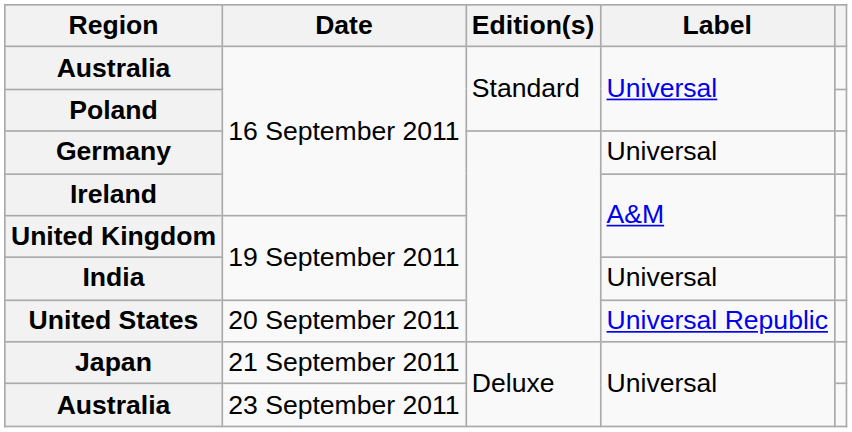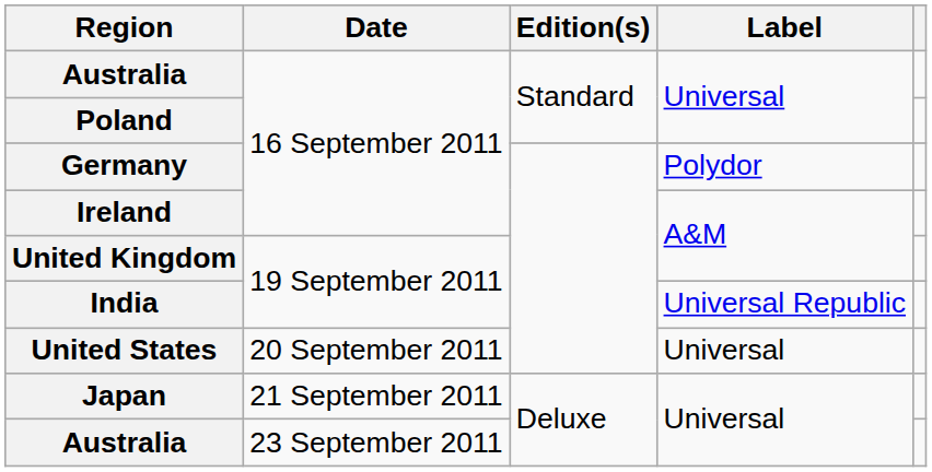Germany | Label: Universal -> Polydor
India | Label: Universal -> Universal Republic
United States | Label: Universal Republic -> Universal
